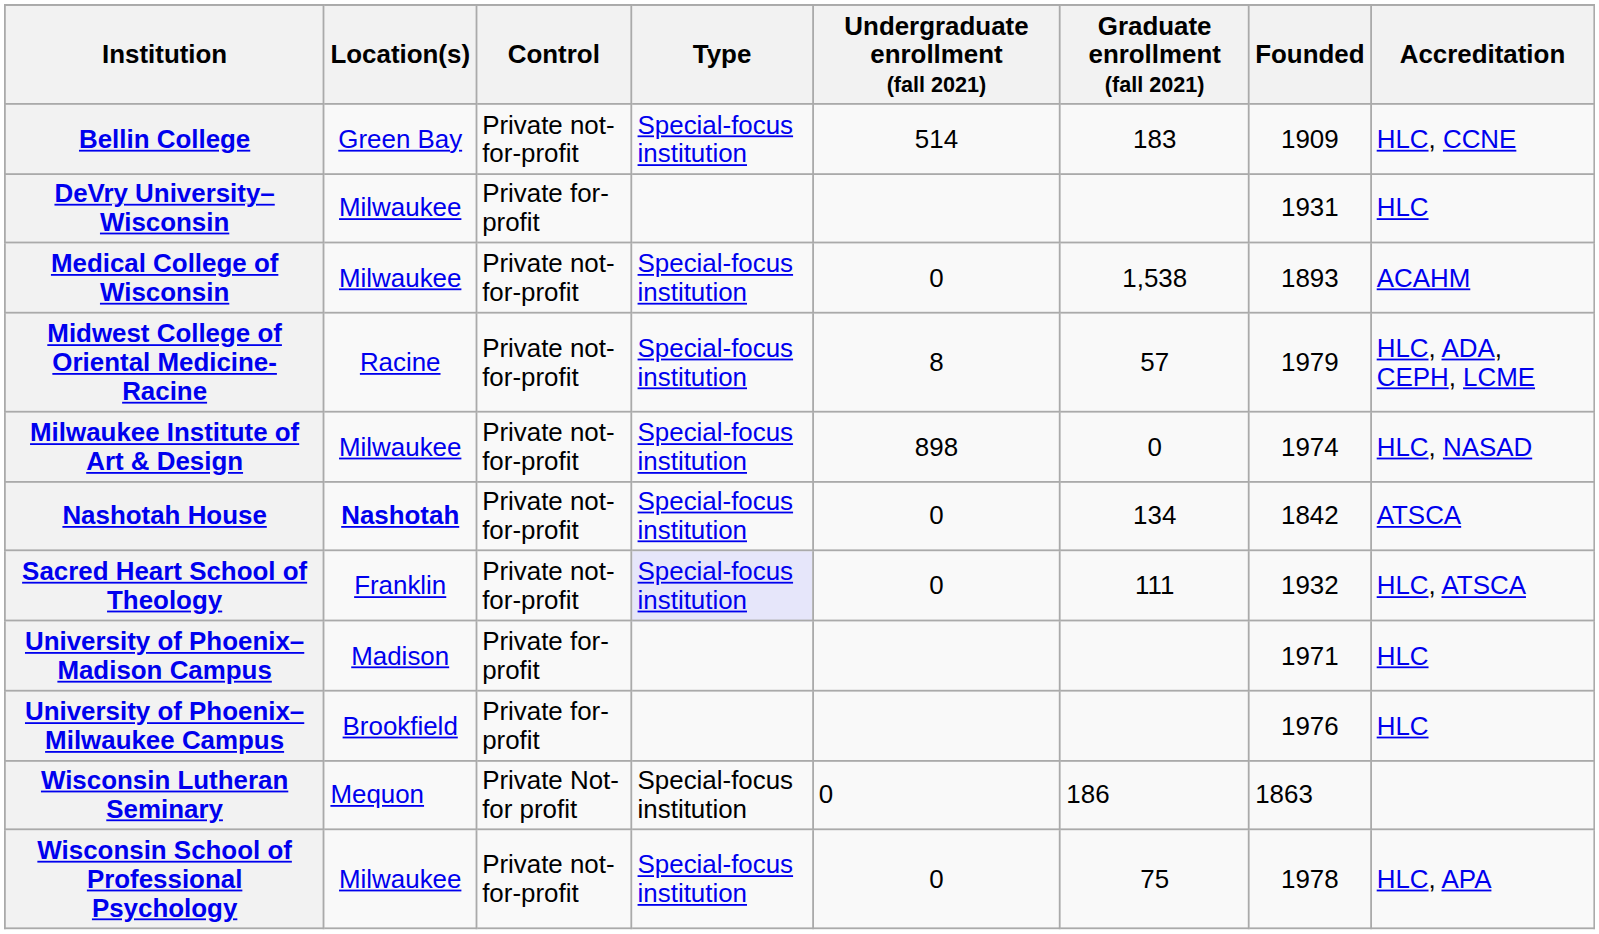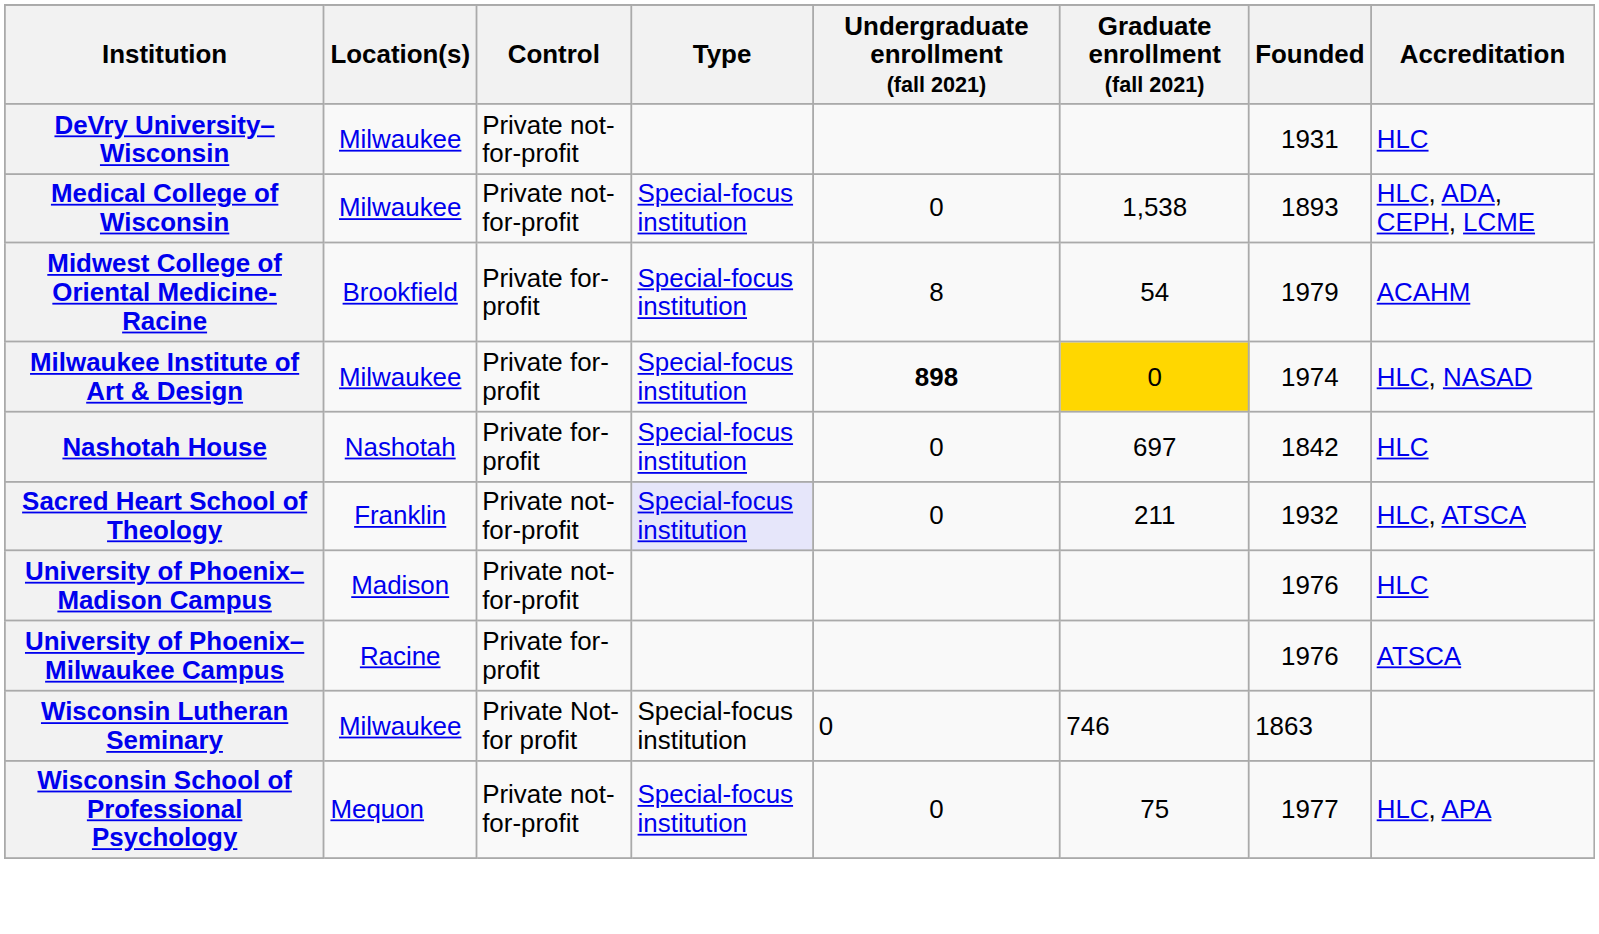- row: Bellin College | Green Bay | Private not-for-profit | Special-focus institution | 514 | 183 | 1909 | HLC, CCNE
DeVry University–Wisconsin | Control: Private for-profit -> Private not-for-profit
Medical College of Wisconsin | Accreditation: ACAHM -> HLC, ADA, CEPH, LCME
Midwest College of Oriental Medicine-Racine | Location(s): Racine -> Brookfield
Midwest College of Oriental Medicine-Racine | Control: Private not-for-profit -> Private for-profit
Midwest College of Oriental Medicine-Racine | Graduate enrollment (fall 2021): 57 -> 54
Midwest College of Oriental Medicine-Racine | Accreditation: HLC, ADA, CEPH, LCME -> ACAHM
Milwaukee Institute of Art & Design | Control: Private not-for-profit -> Private for-profit
Milwaukee Institute of Art & Design | Undergraduate enrollment (fall 2021): normal -> bold
Milwaukee Institute of Art & Design | Graduate enrollment (fall 2021): no background -> gold background
Nashotah House | Location(s): bold -> normal
Nashotah House | Control: Private not-for-profit -> Private for-profit
Nashotah House | Graduate enrollment (fall 2021): 134 -> 697
Nashotah House | Accreditation: ATSCA -> HLC
Sacred Heart School of Theology | Graduate enrollment (fall 2021): 111 -> 211
University of Phoenix–Madison Campus | Control: Private for-profit -> Private not-for-profit
University of Phoenix–Madison Campus | Founded: 1971 -> 1976
University of Phoenix–Milwaukee Campus | Location(s): Brookfield -> Racine
University of Phoenix–Milwaukee Campus | Accreditation: HLC -> ATSCA
Wisconsin Lutheran Seminary | Location(s): Mequon -> Milwaukee
Wisconsin Lutheran Seminary | Graduate enrollment (fall 2021): 186 -> 746
Wisconsin School of Professional Psychology | Location(s): Milwaukee -> Mequon
Wisconsin School of Professional Psychology | Founded: 1978 -> 1977
